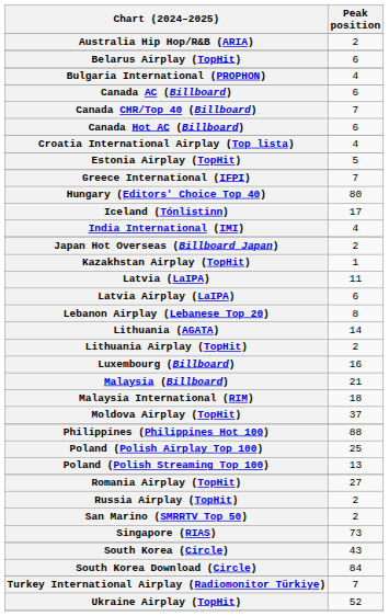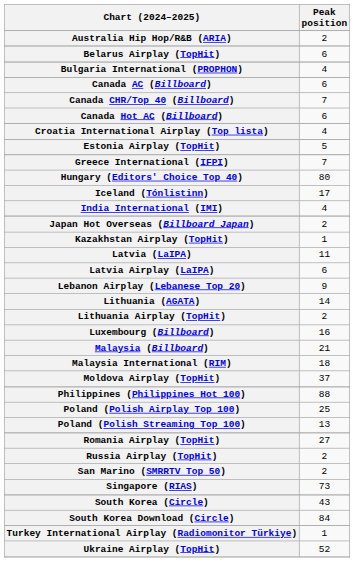Lebanon Airplay (Lebanese Top 20) | Peak position: 8 -> 9
Turkey International Airplay (Radiomonitor Türkiye) | Peak position: 7 -> 1
